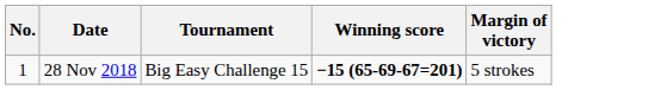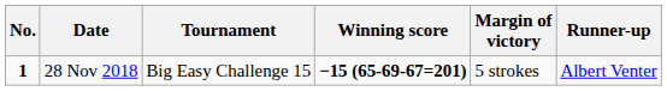+ column: Runner-up | Albert Venter
28 Nov 2018 | No.: normal -> bold
